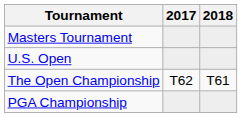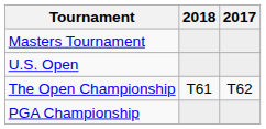columns swapped: 2017 <-> 2018
